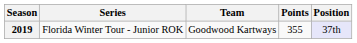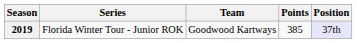2019 | Points: 355 -> 385
